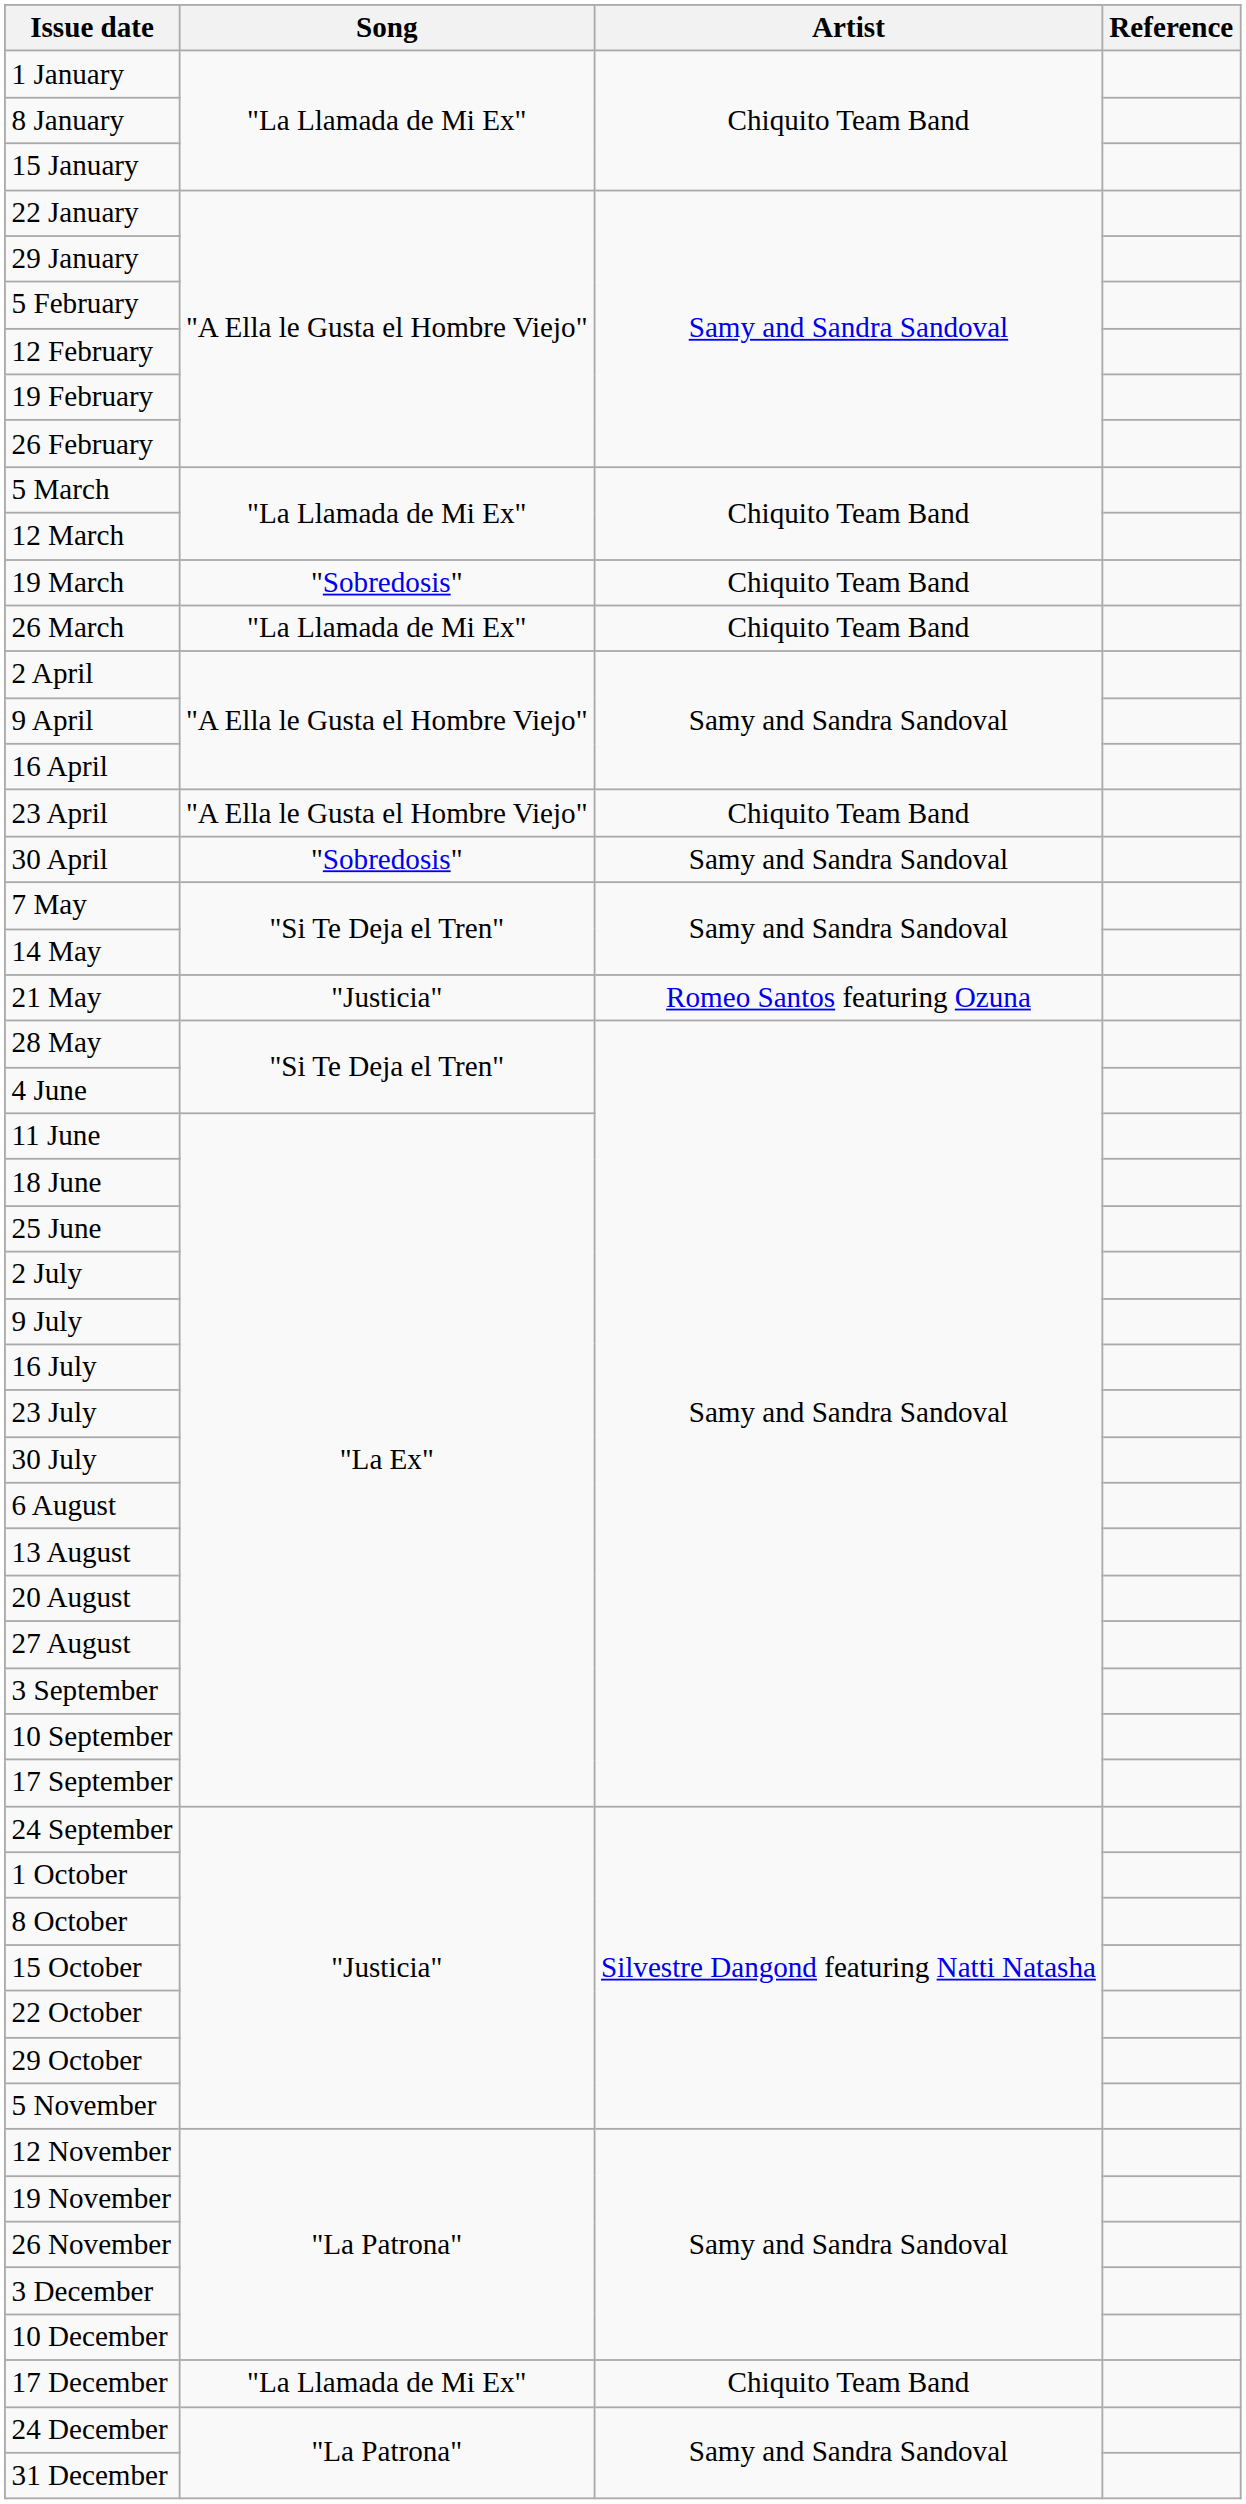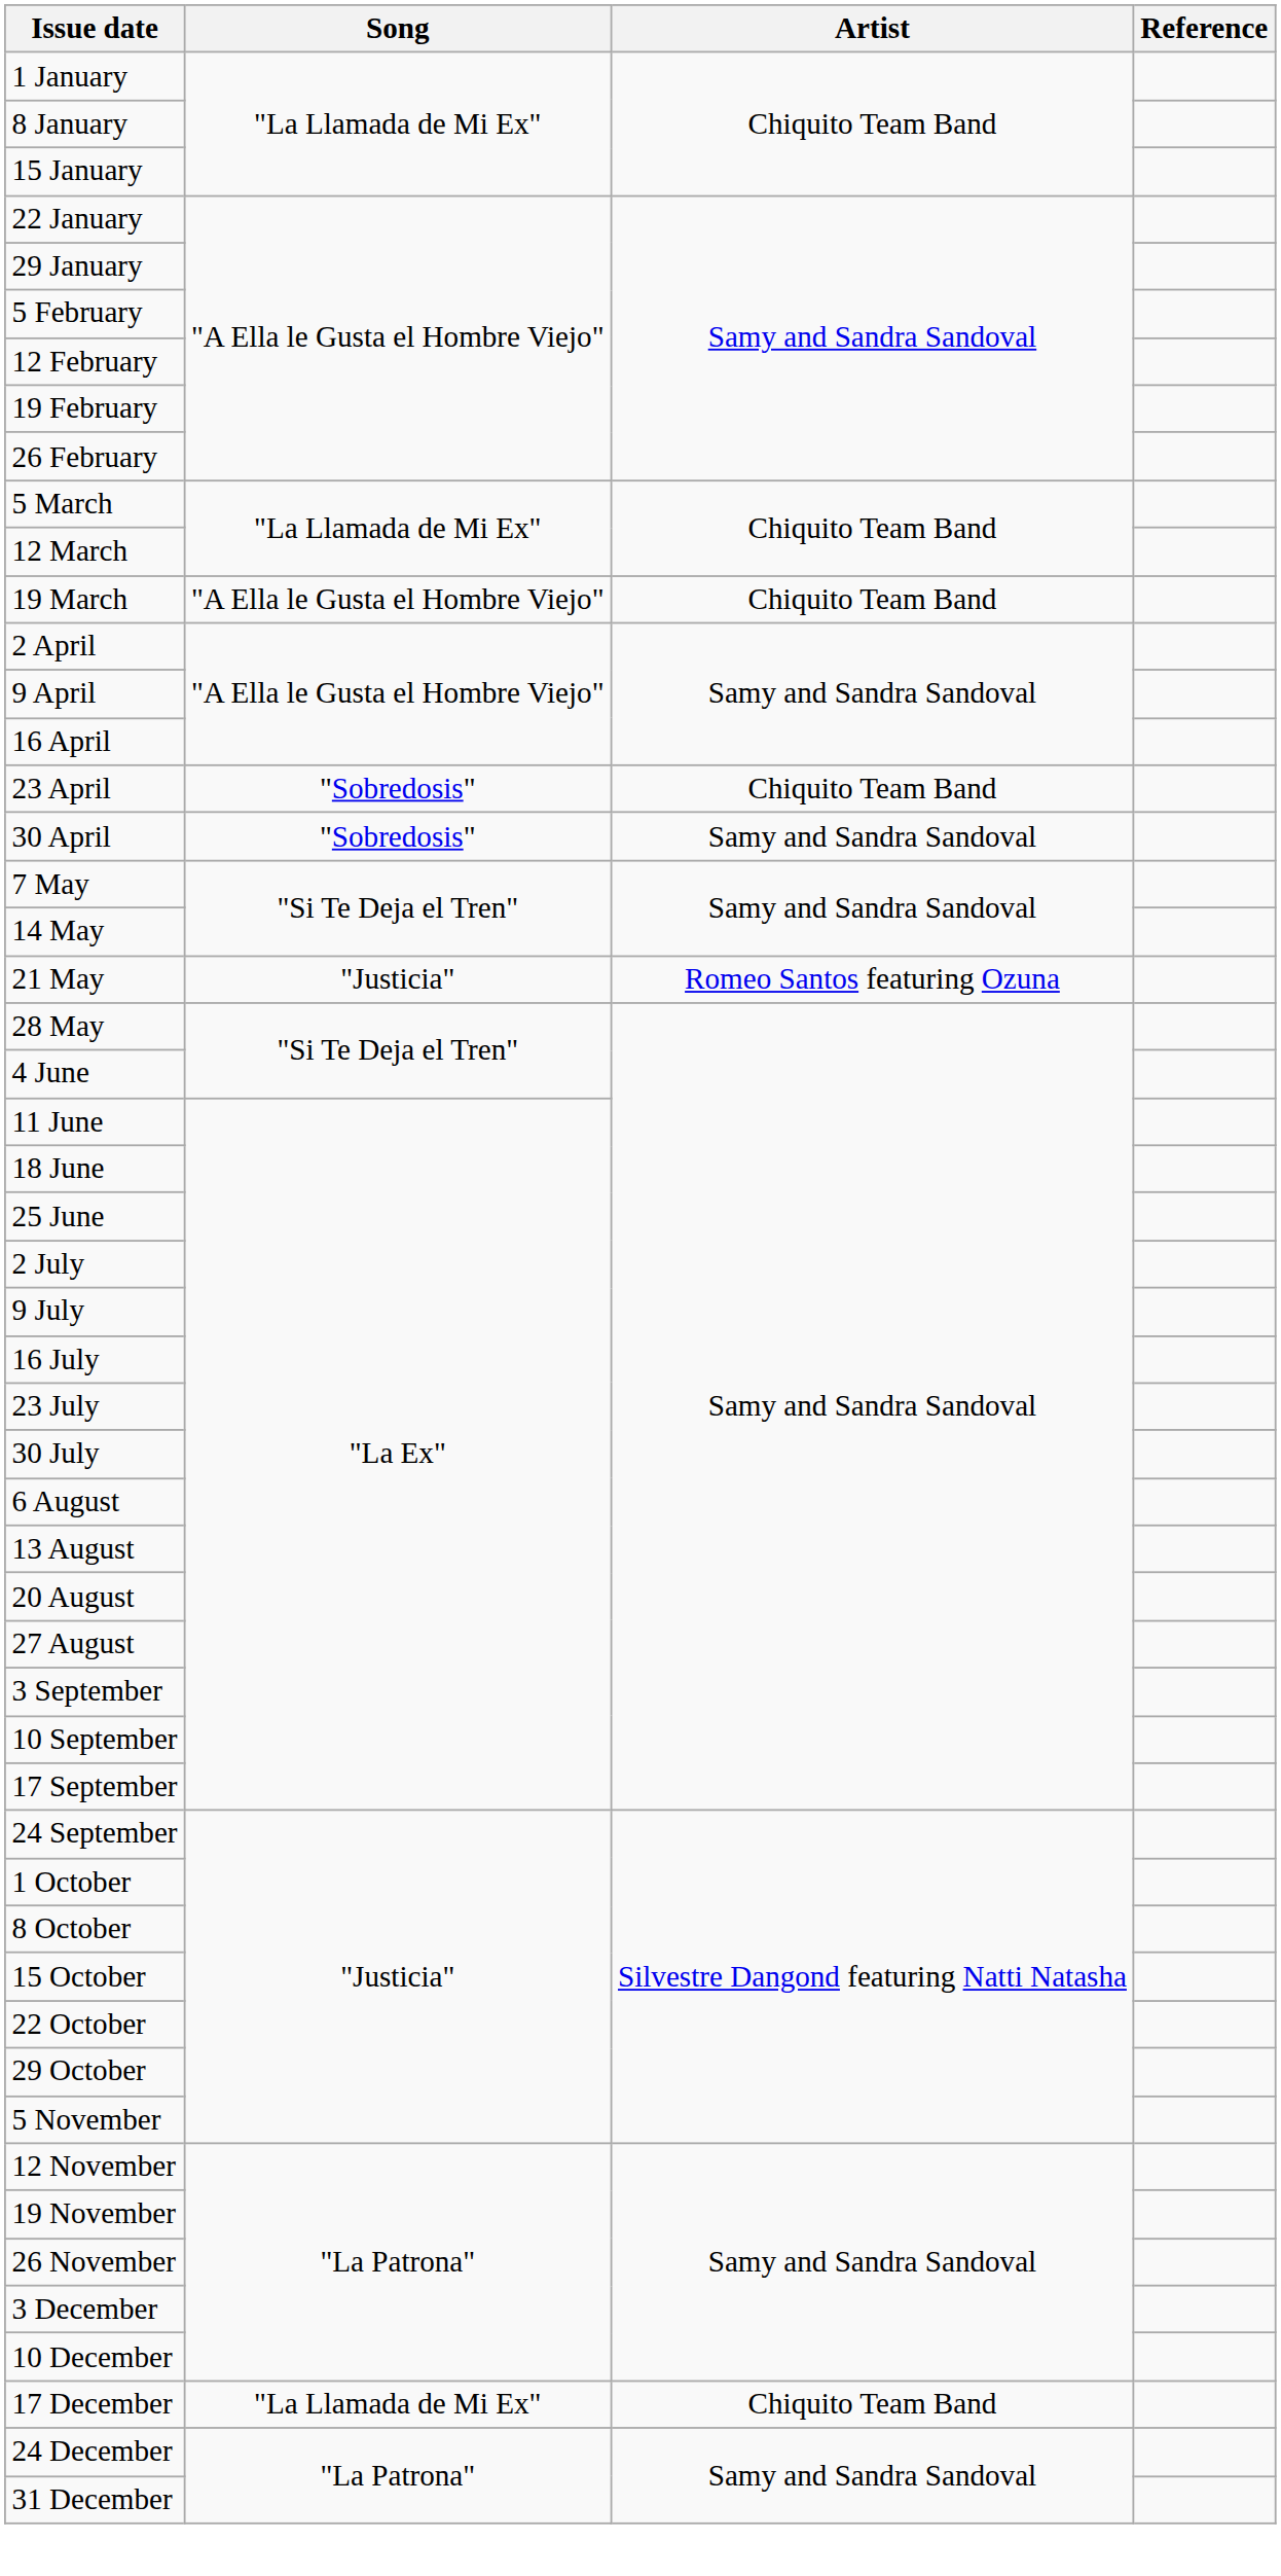19 March | Song: "Sobredosis" -> "A Ella le Gusta el Hombre Viejo"
- row: 26 March | "La Llamada de Mi Ex" | Chiquito Team Band
23 April | Song: "A Ella le Gusta el Hombre Viejo" -> "Sobredosis"
